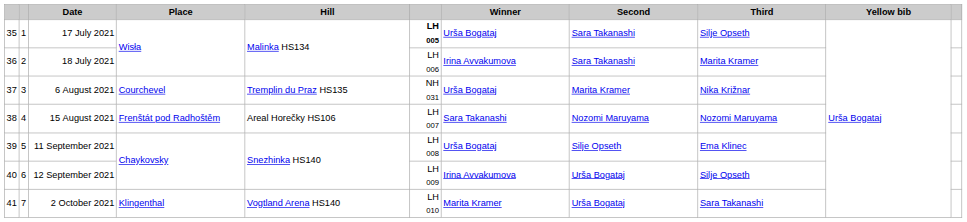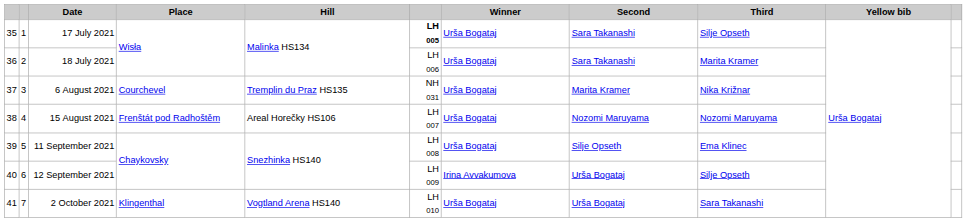18 July 2021 | Winner: Irina Avvakumova -> Urša Bogataj
15 August 2021 | Winner: Sara Takanashi -> Urša Bogataj
2 October 2021 | Winner: Marita Kramer -> Urša Bogataj
